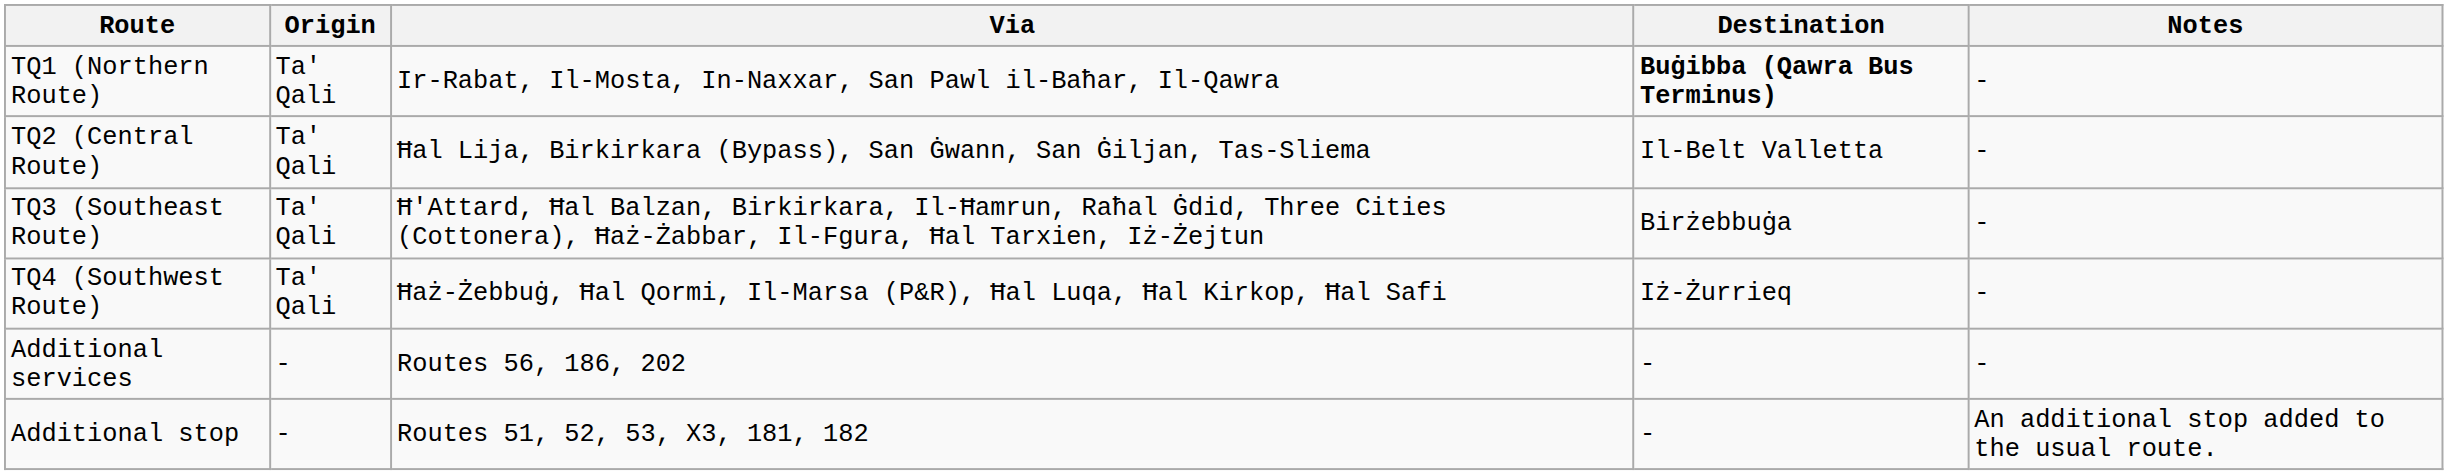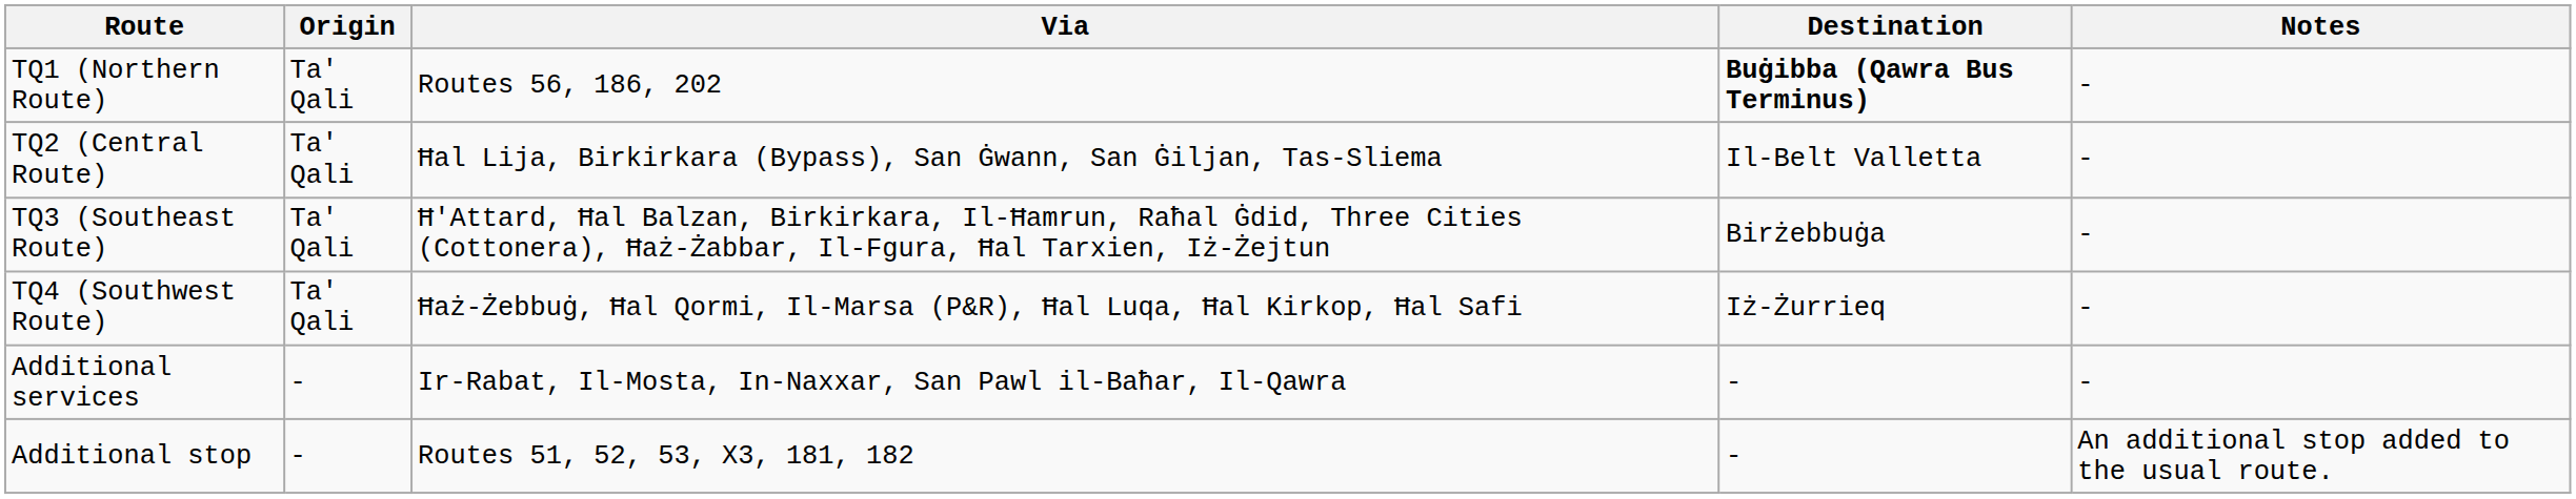TQ1 (Northern Route) | Via: Ir-Rabat, Il-Mosta, In-Naxxar, San Pawl il-Baħar, Il-Qawra -> Routes 56, 186, 202
Additional services | Via: Routes 56, 186, 202 -> Ir-Rabat, Il-Mosta, In-Naxxar, San Pawl il-Baħar, Il-Qawra
